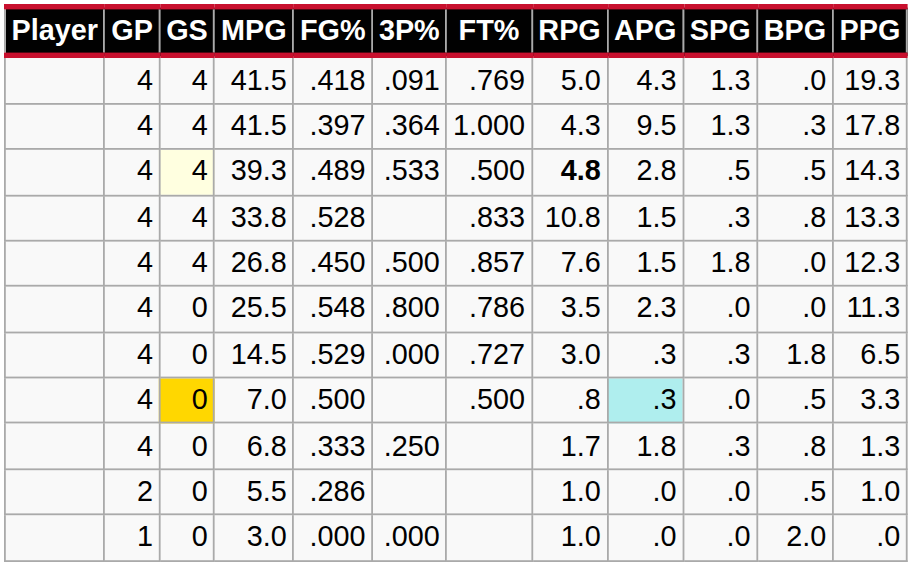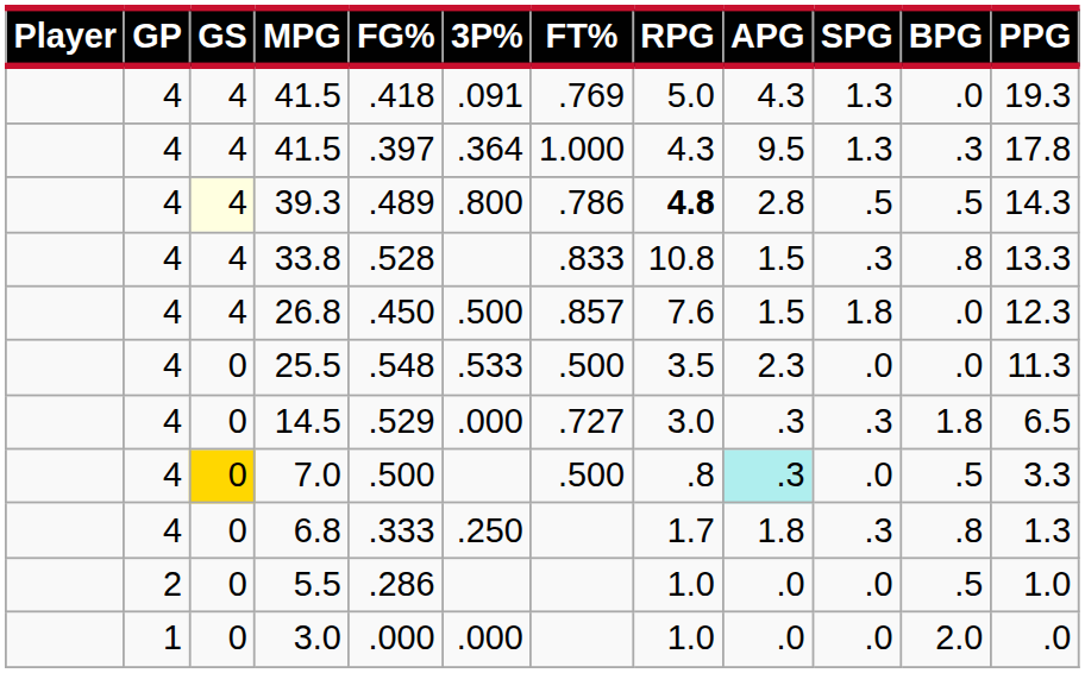39.3 | 3P%: .533 -> .800
39.3 | FT%: .500 -> .786
25.5 | 3P%: .800 -> .533
25.5 | FT%: .786 -> .500
